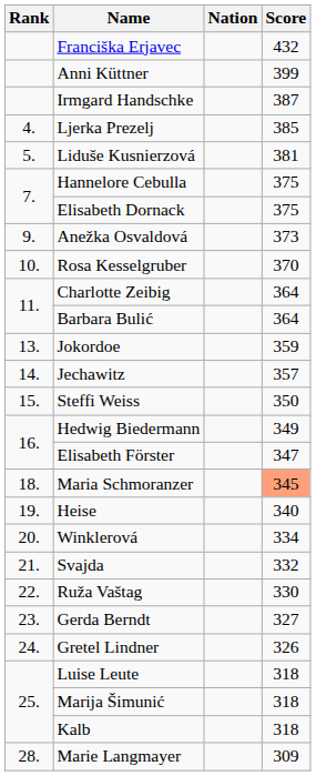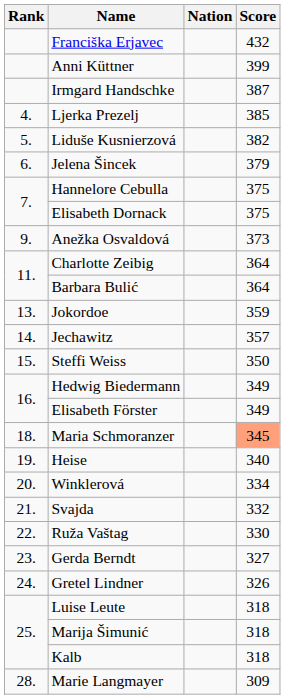Liduše Kusnierzová | Score: 381 -> 382
+ row: 6. | Jelena Šincek | 379
- row: 10. | Rosa Kesselgruber | 370
Elisabeth Förster | Score: 347 -> 349
